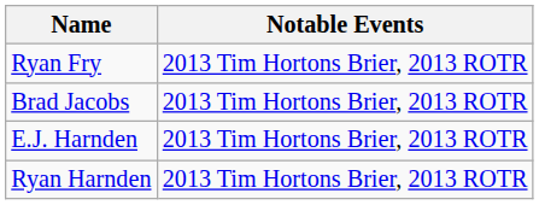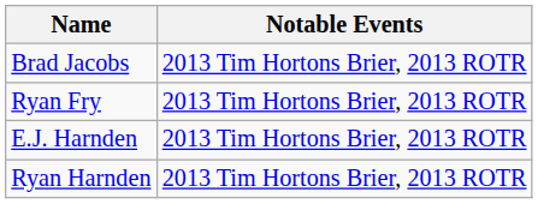rows swapped: Ryan Fry <-> Brad Jacobs
